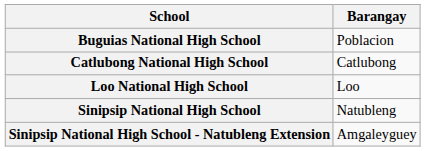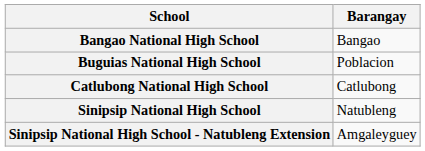+ row: Bangao National High School | Bangao
- row: Loo National High School | Loo
